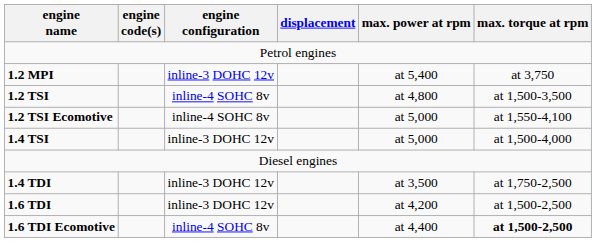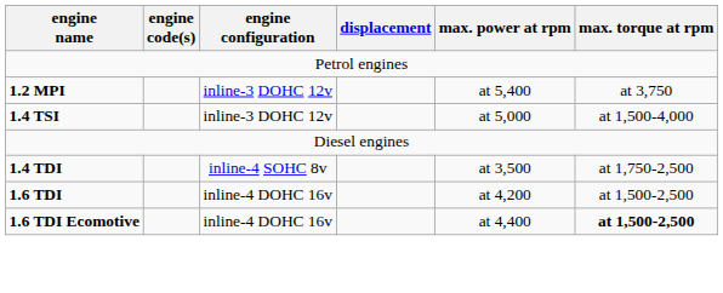- row: 1.2 TSI | inline-4 SOHC 8v | at 4,800 | at 1,500-3,500
- row: 1.2 TSI Ecomotive | inline-4 SOHC 8v | at 5,000 | at 1,550-4,100
1.4 TDI | engine configuration: inline-3 DOHC 12v -> inline-4 SOHC 8v
1.6 TDI | engine configuration: inline-3 DOHC 12v -> inline-4 DOHC 16v
1.6 TDI Ecomotive | engine configuration: inline-4 SOHC 8v -> inline-4 DOHC 16v
